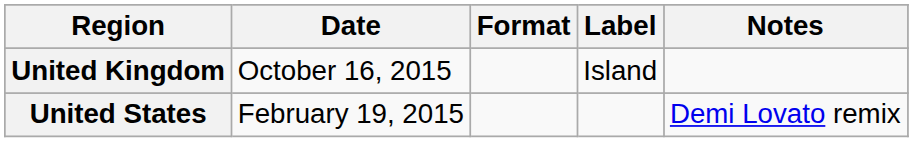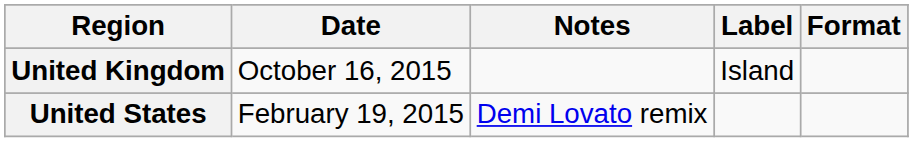columns swapped: Format <-> Notes
